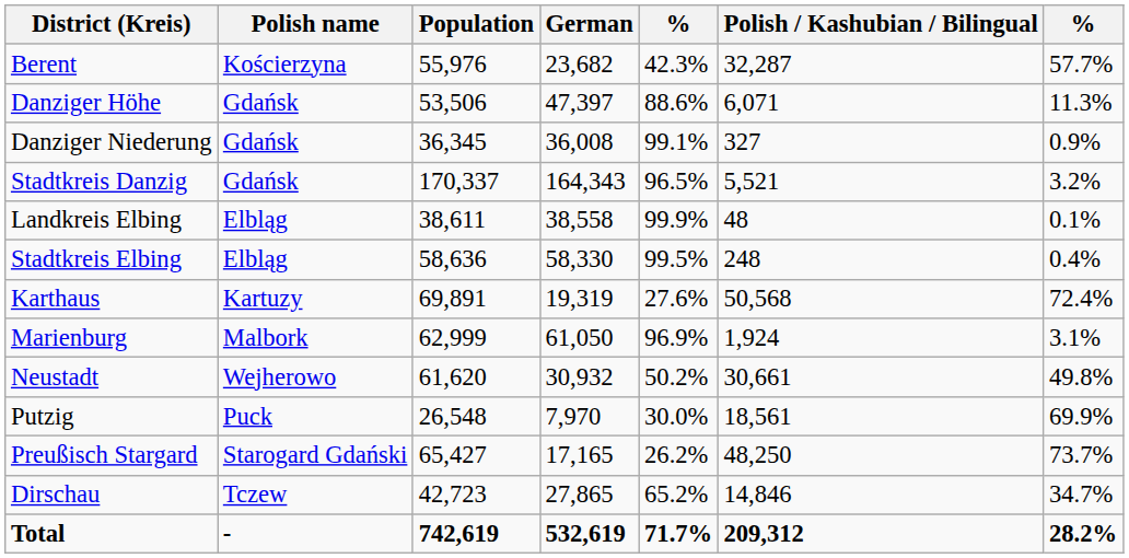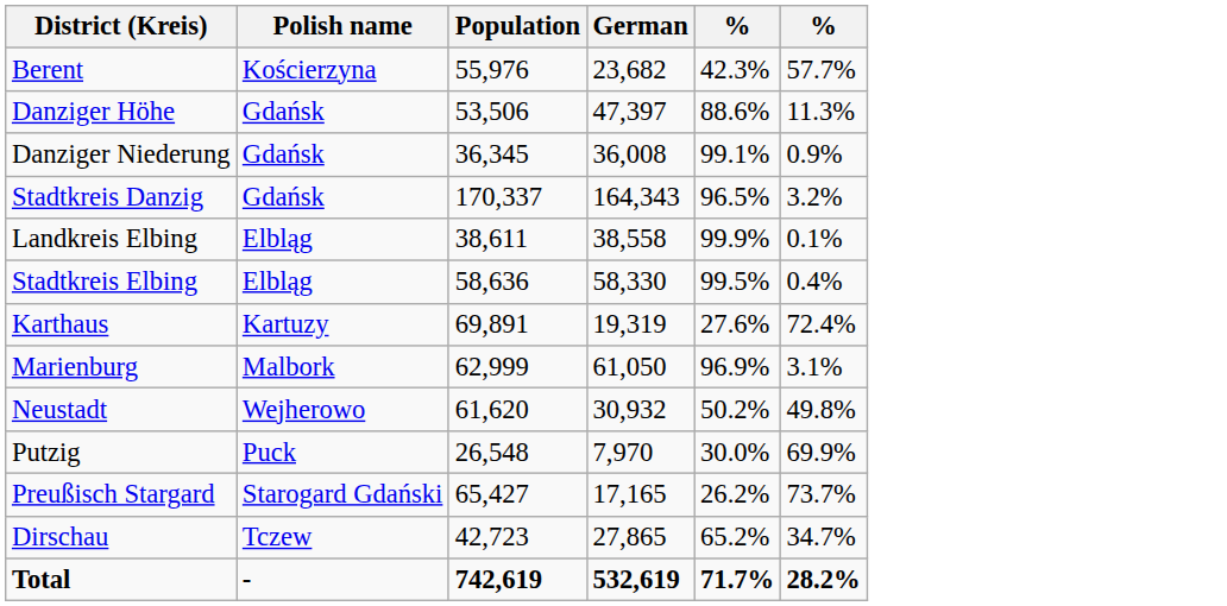- column: Polish / Kashubian / Bilingual | 32,287 | 6,071 | 327 | 5,521 | 48 | 248 | 50,568 | 1,924 | 30,661 | 18,561 | 48,250 | 14,846 | 209,312
